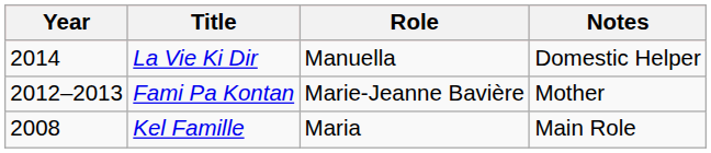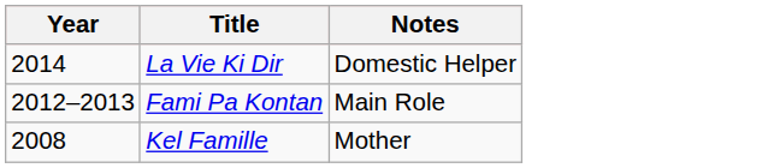- column: Role | Manuella | Marie-Jeanne Bavière | Maria
Fami Pa Kontan | Notes: Mother -> Main Role
Kel Famille | Notes: Main Role -> Mother
